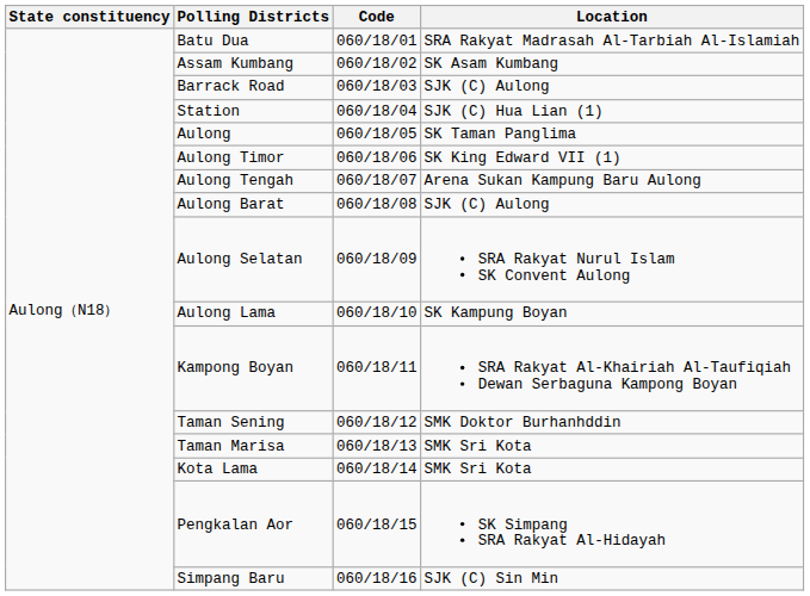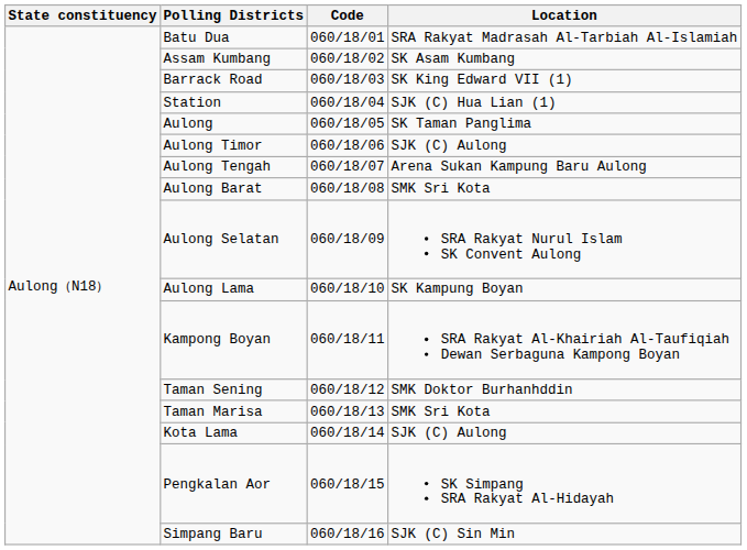Barrack Road | Location: SJK (C) Aulong -> SK King Edward VII (1)
Aulong Timor | Location: SK King Edward VII (1) -> SJK (C) Aulong
Aulong Barat | Location: SJK (C) Aulong -> SMK Sri Kota
Kota Lama | Location: SMK Sri Kota -> SJK (C) Aulong
